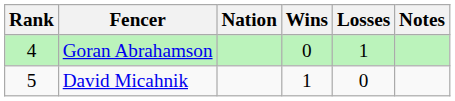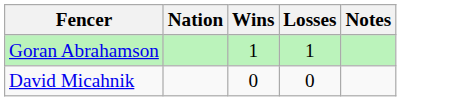- column: Rank | 4 | 5
Goran Abrahamson | Wins: 0 -> 1
David Micahnik | Wins: 1 -> 0
